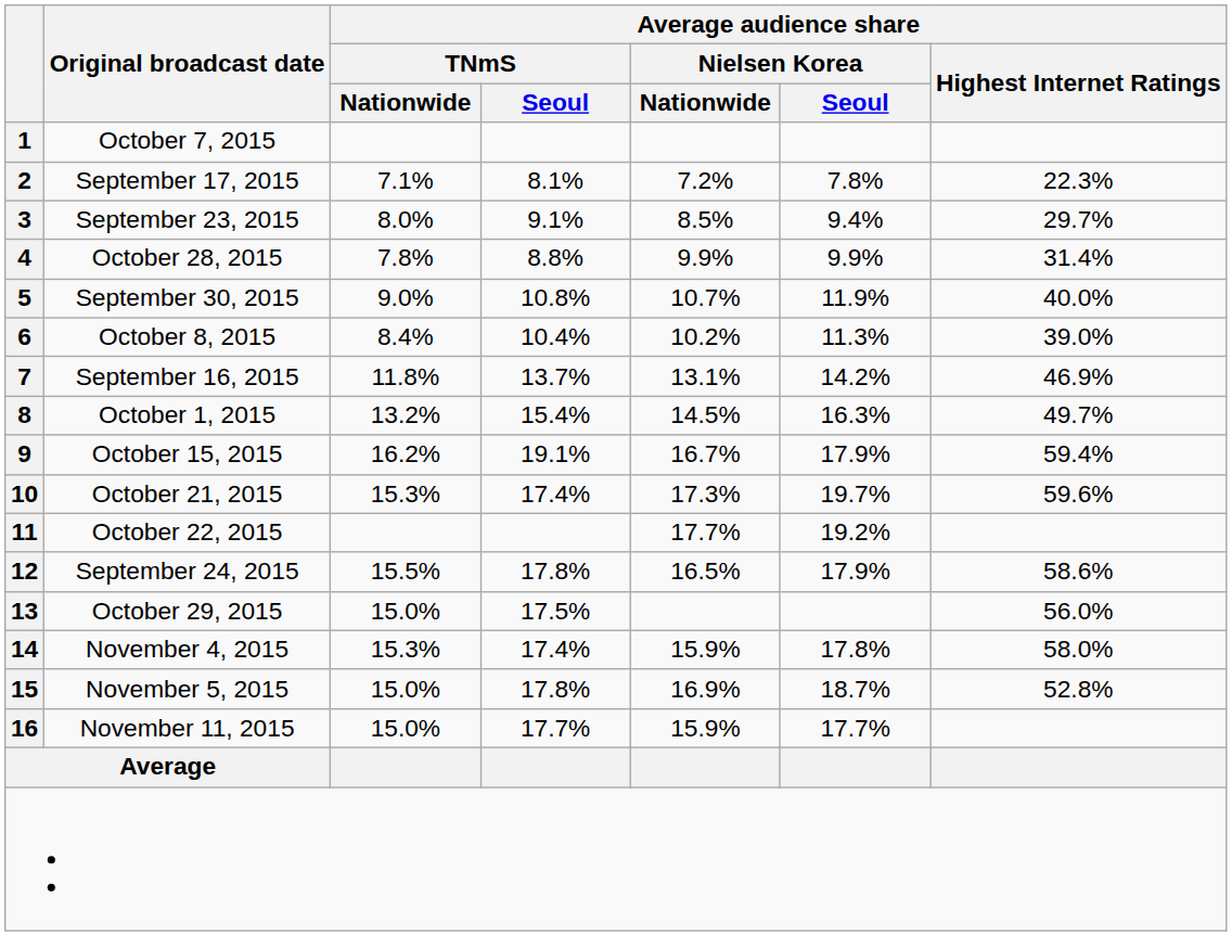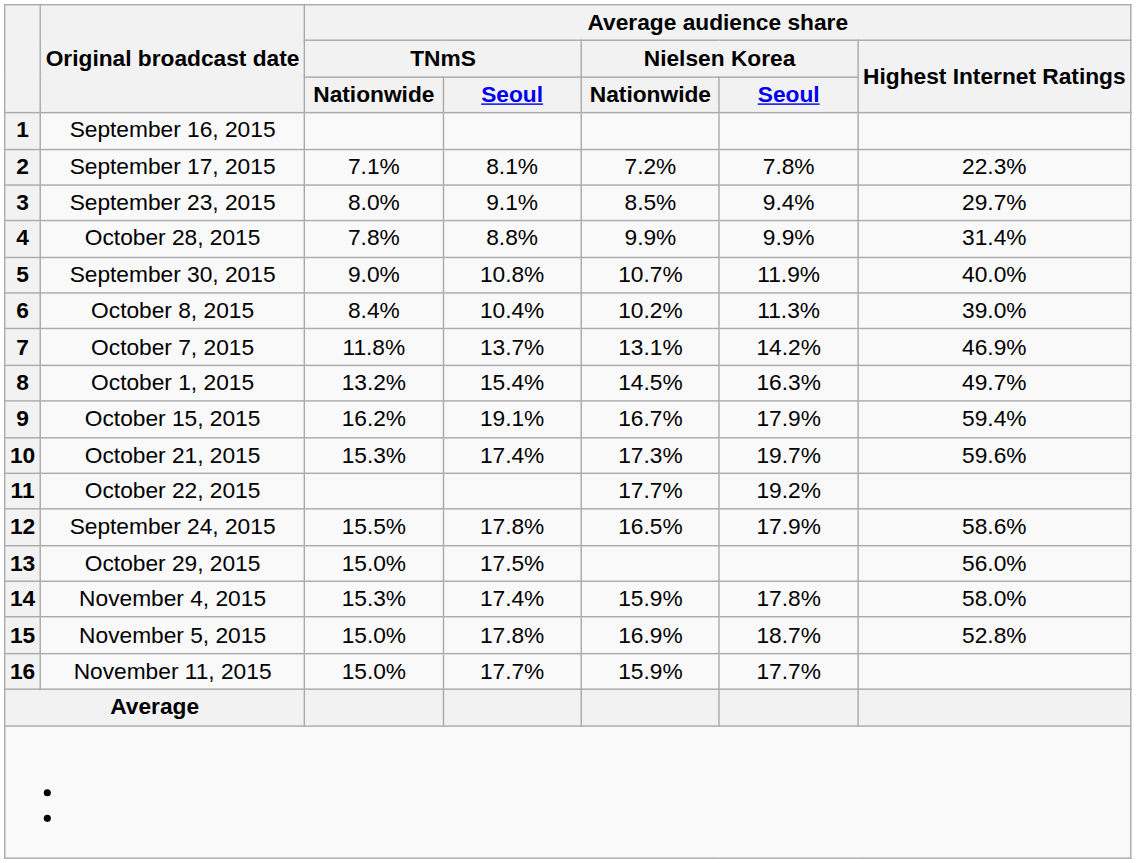1 | Original broadcast date: October 7, 2015 -> September 16, 2015
7 | Original broadcast date: September 16, 2015 -> October 7, 2015
